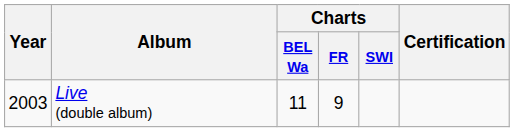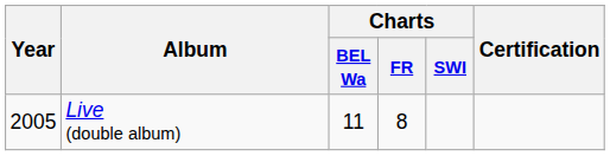Live (double album) | Year: 2003 -> 2005
Live (double album) | Charts / FR: 9 -> 8
